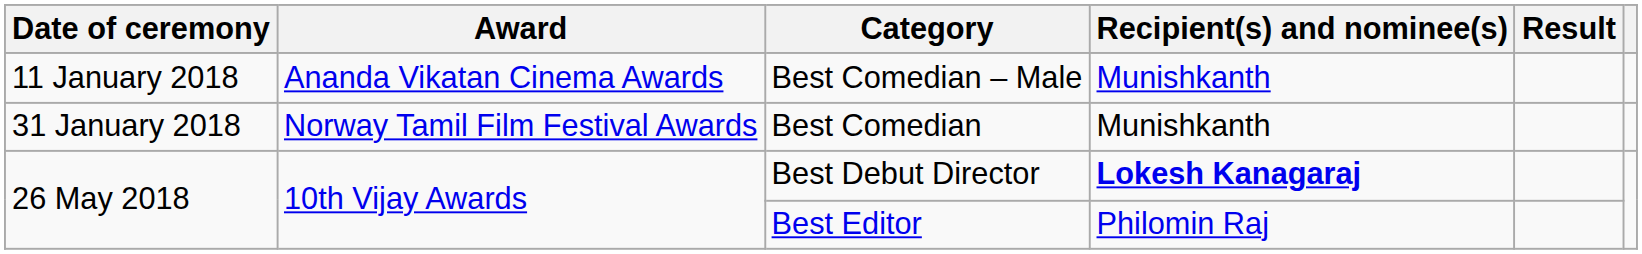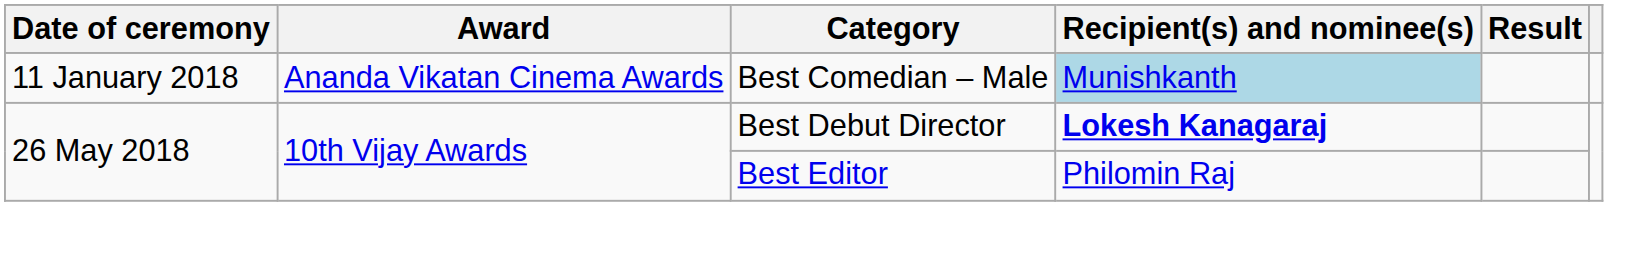Best Comedian – Male | Recipient(s) and nominee(s): no background -> lightblue background
- row: 31 January 2018 | Norway Tamil Film Festival Awards | Best Comedian | Munishkanth
